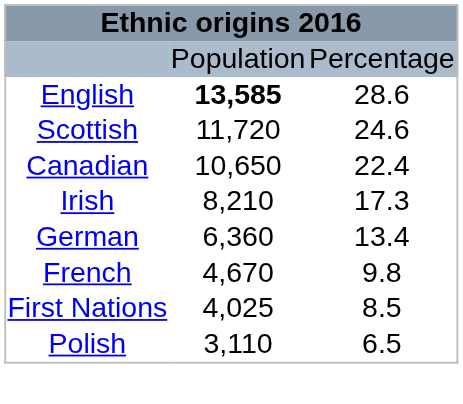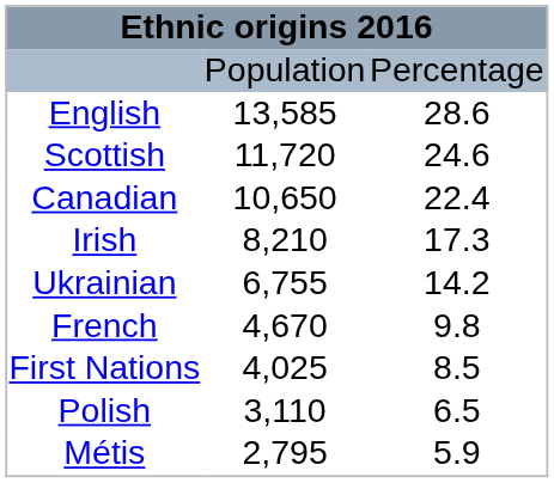English | column 2: bold -> normal
+ row: Ukrainian | 6,755 | 14.2
- row: German | 6,360 | 13.4
+ row: Métis | 2,795 | 5.9
